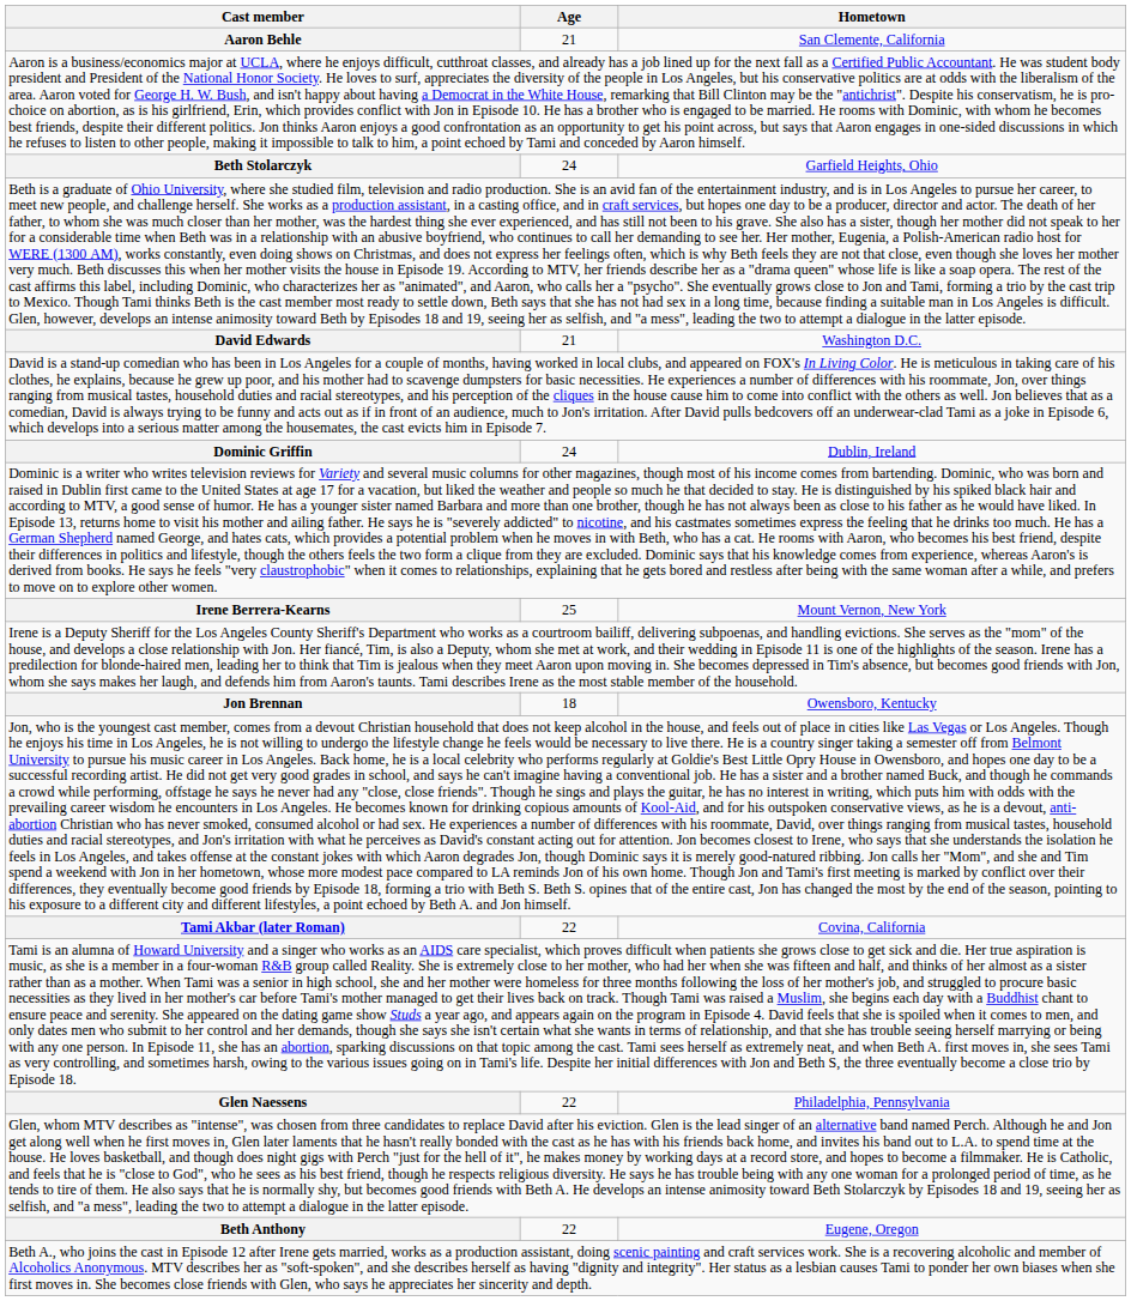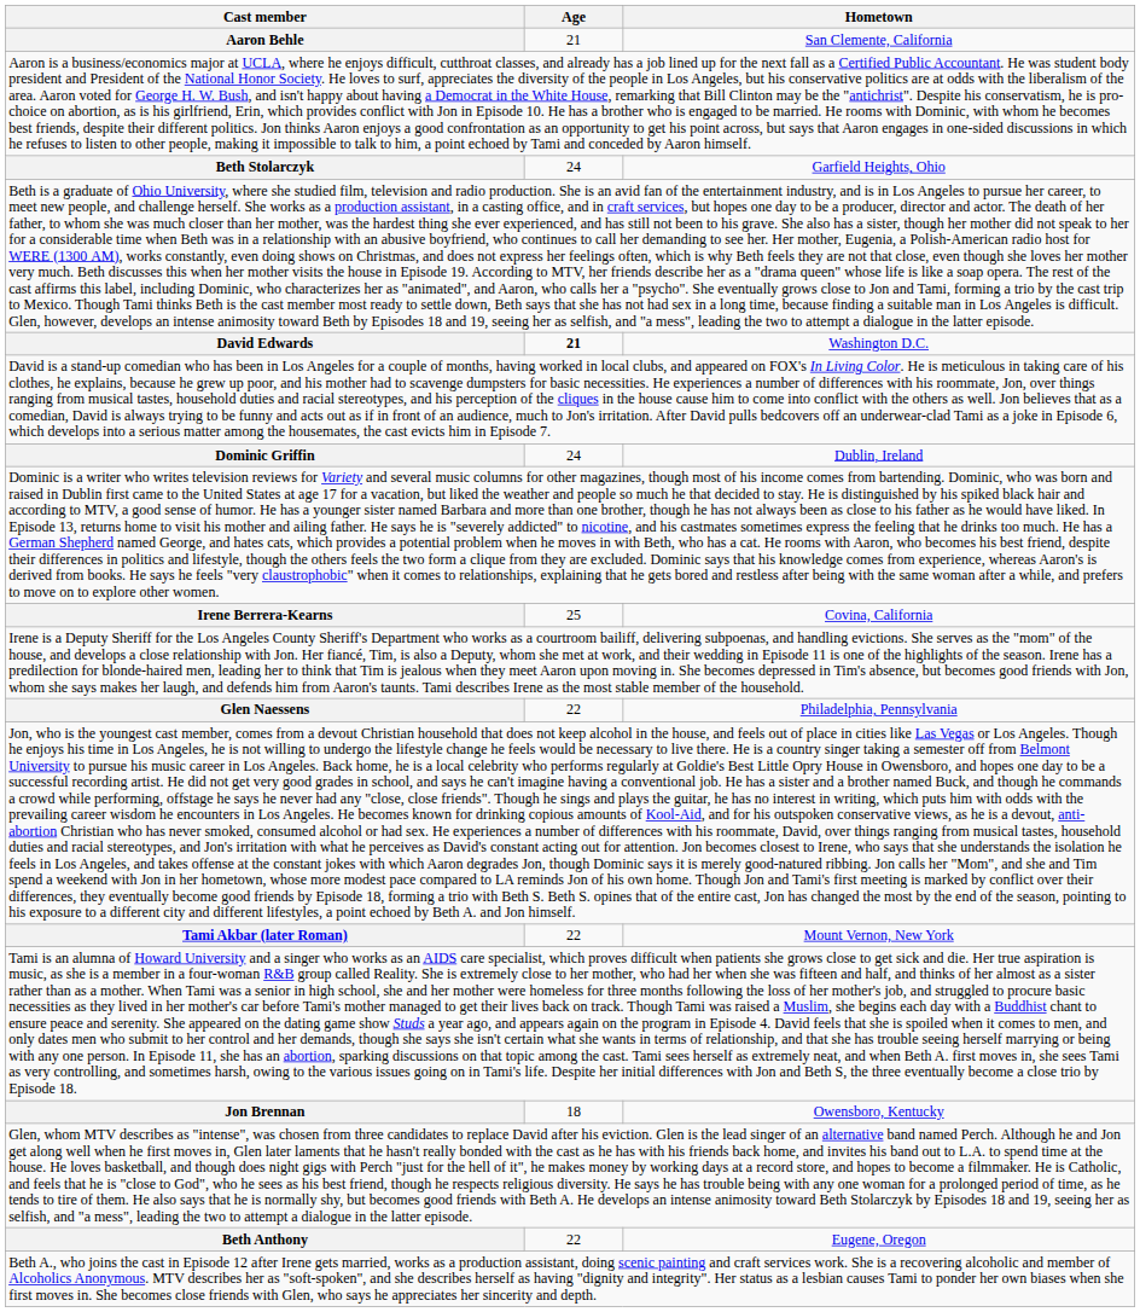David Edwards | Age: normal -> bold
Irene Berrera-Kearns | Hometown: Mount Vernon, New York -> Covina, California
rows swapped: Jon Brennan <-> Glen Naessens
Tami Akbar (later Roman) | Hometown: Covina, California -> Mount Vernon, New York
